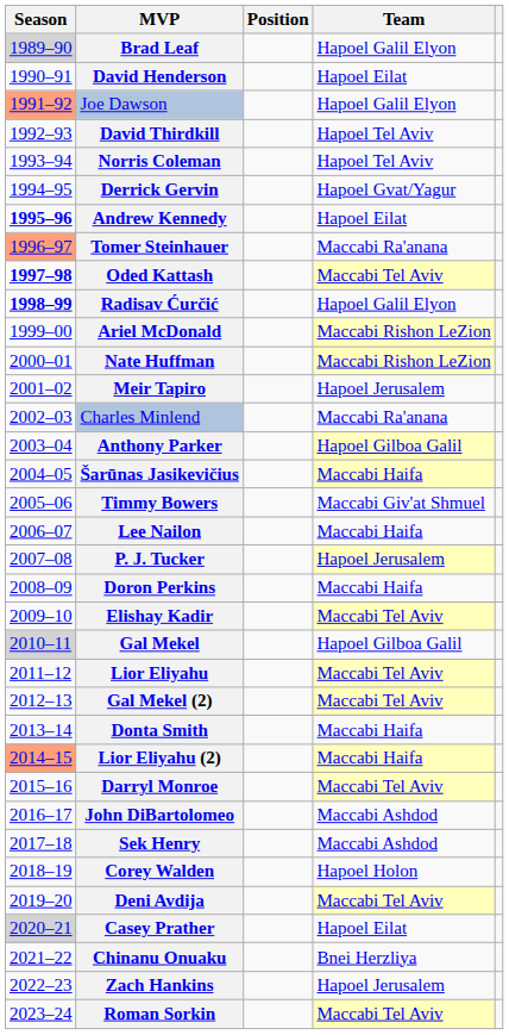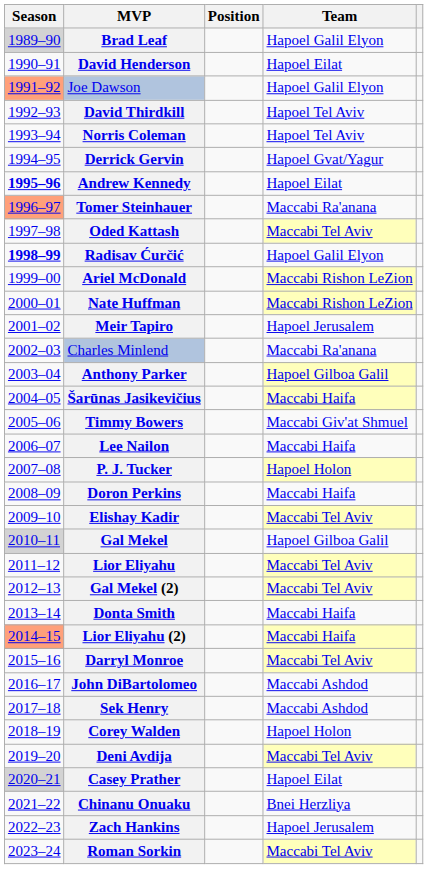Oded Kattash | Season: bold -> normal
P. J. Tucker | Team: Hapoel Jerusalem -> Hapoel Holon
